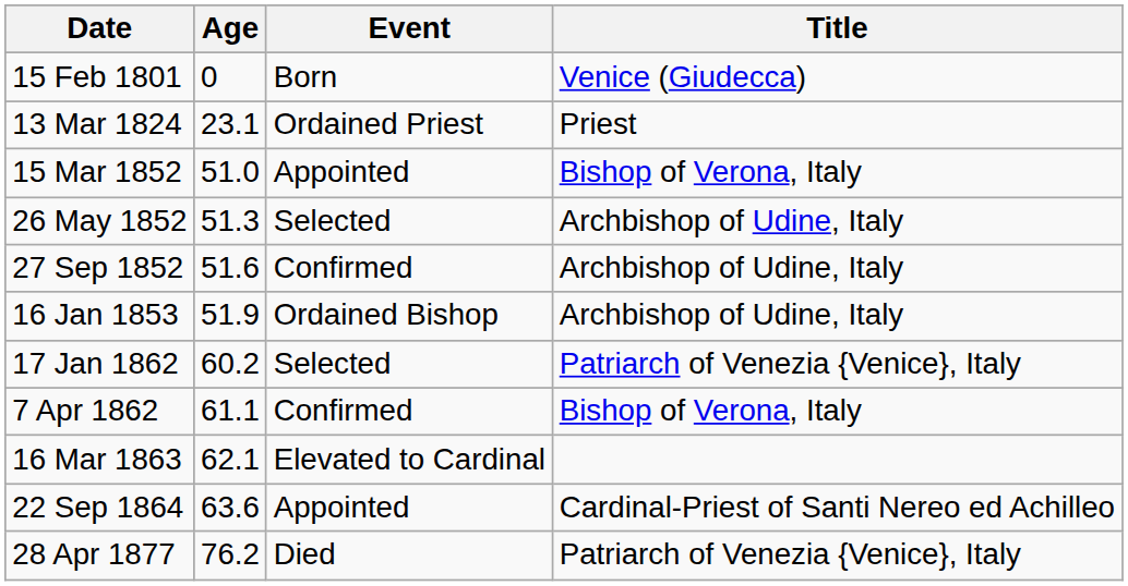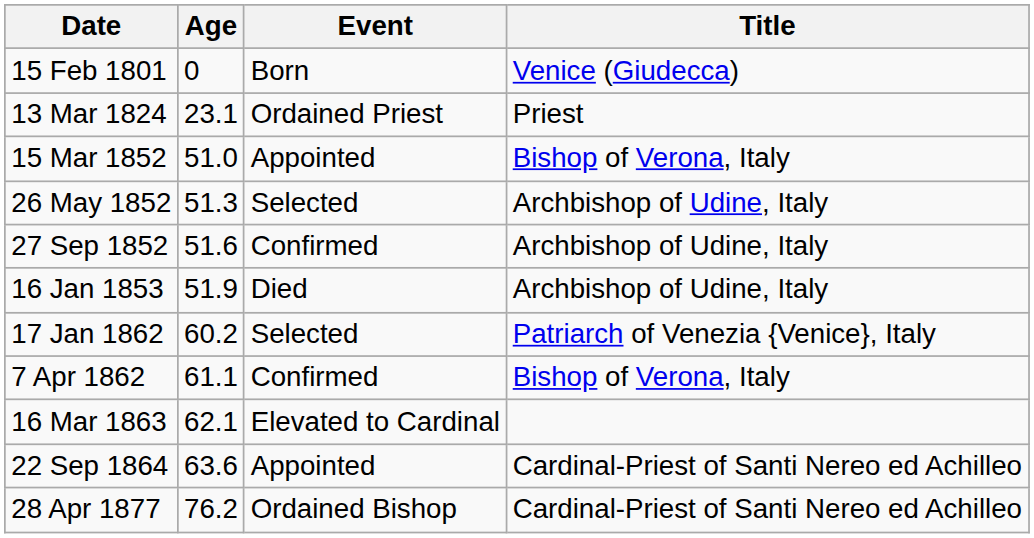16 Jan 1853 | Event: Ordained Bishop -> Died
28 Apr 1877 | Event: Died -> Ordained Bishop
28 Apr 1877 | Title: Patriarch of Venezia {Venice}, Italy -> Cardinal-Priest of Santi Nereo ed Achilleo
